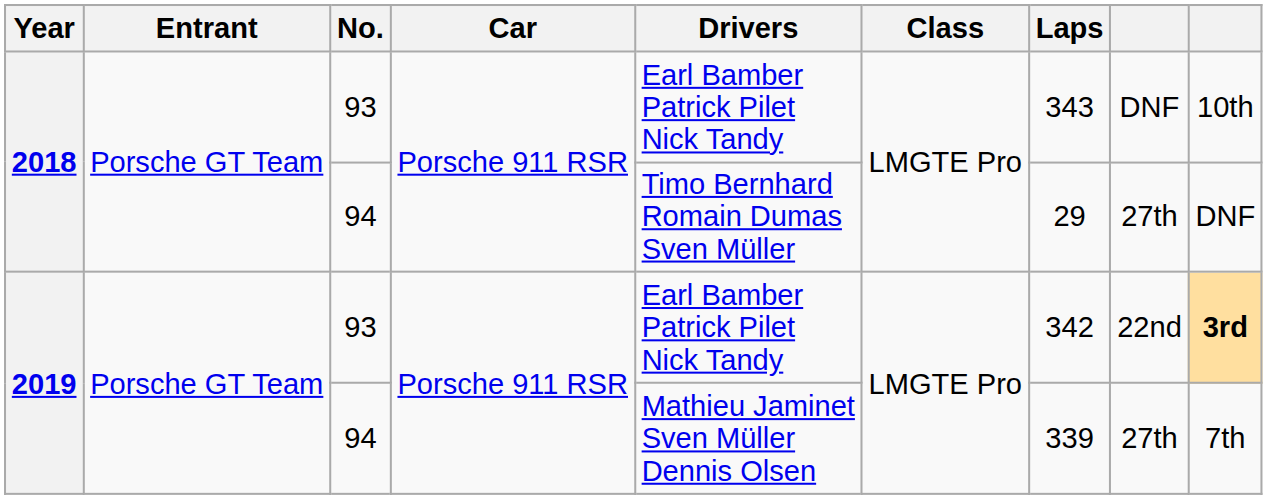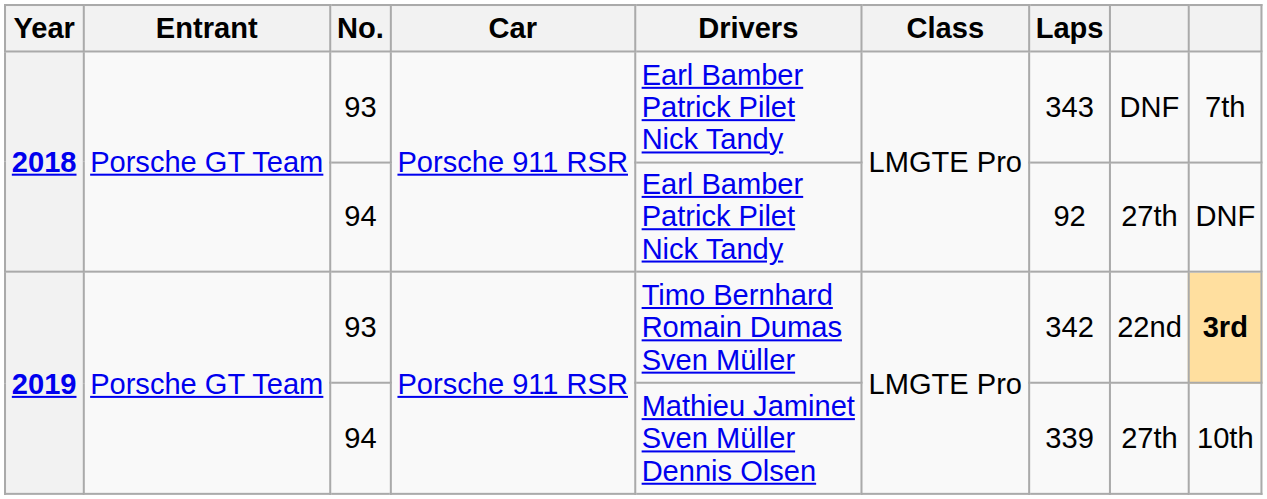2018 / 93 | column 9: 10th -> 7th
2018 / 94 | Drivers: Timo Bernhard Romain Dumas Sven Müller -> Earl Bamber Patrick Pilet Nick Tandy
2018 / 94 | Laps: 29 -> 92
2019 / 93 | Drivers: Earl Bamber Patrick Pilet Nick Tandy -> Timo Bernhard Romain Dumas Sven Müller
2019 / 94 | column 9: 7th -> 10th
